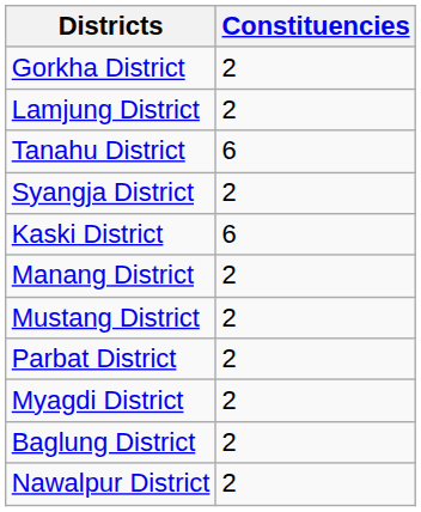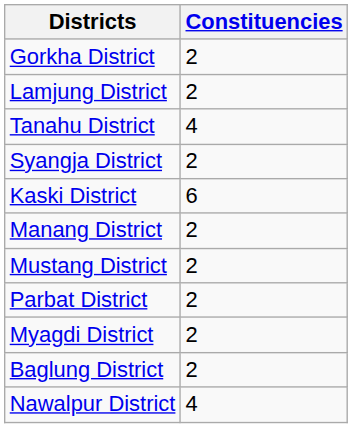Tanahu District | Constituencies: 6 -> 4
Nawalpur District | Constituencies: 2 -> 4
